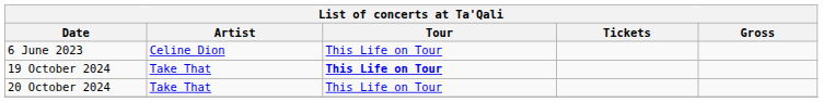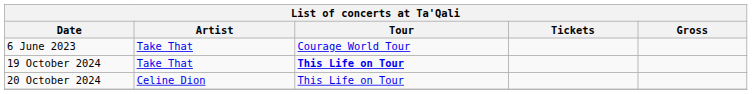6 June 2023 | Artist: Celine Dion -> Take That
6 June 2023 | Tour: This Life on Tour -> Courage World Tour
20 October 2024 | Artist: Take That -> Celine Dion
